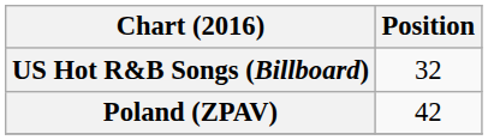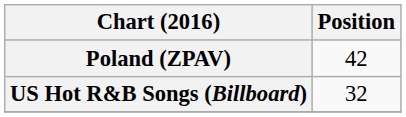rows swapped: Poland (ZPAV) <-> US Hot R&B Songs (Billboard)
